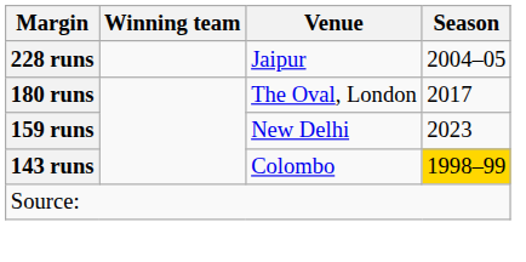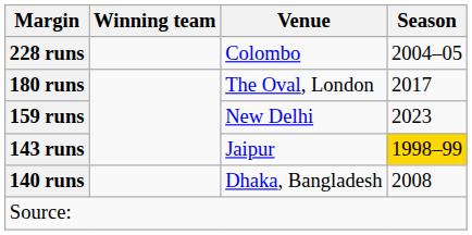228 runs | Venue: Jaipur -> Colombo
143 runs | Venue: Colombo -> Jaipur
+ row: 140 runs | Dhaka, Bangladesh | 2008
